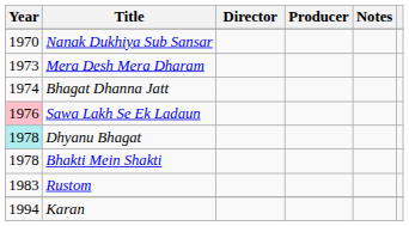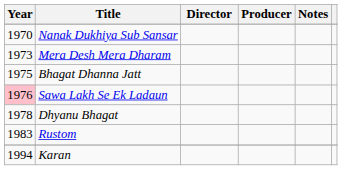Bhagat Dhanna Jatt | Year: 1974 -> 1975
Dhyanu Bhagat | Year: paleturquoise background -> no background
- row: 1978 | Bhakti Mein Shakti
